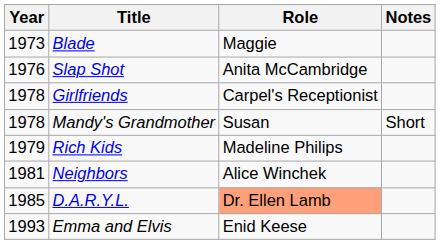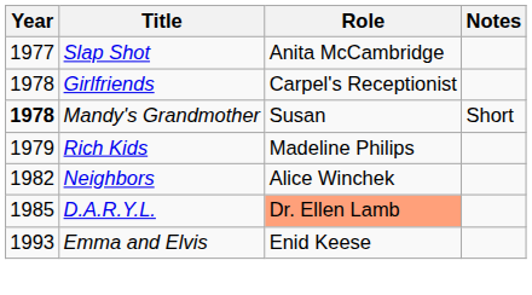- row: 1973 | Blade | Maggie
Slap Shot | Year: 1976 -> 1977
Mandy's Grandmother | Year: normal -> bold
Neighbors | Year: 1981 -> 1982
